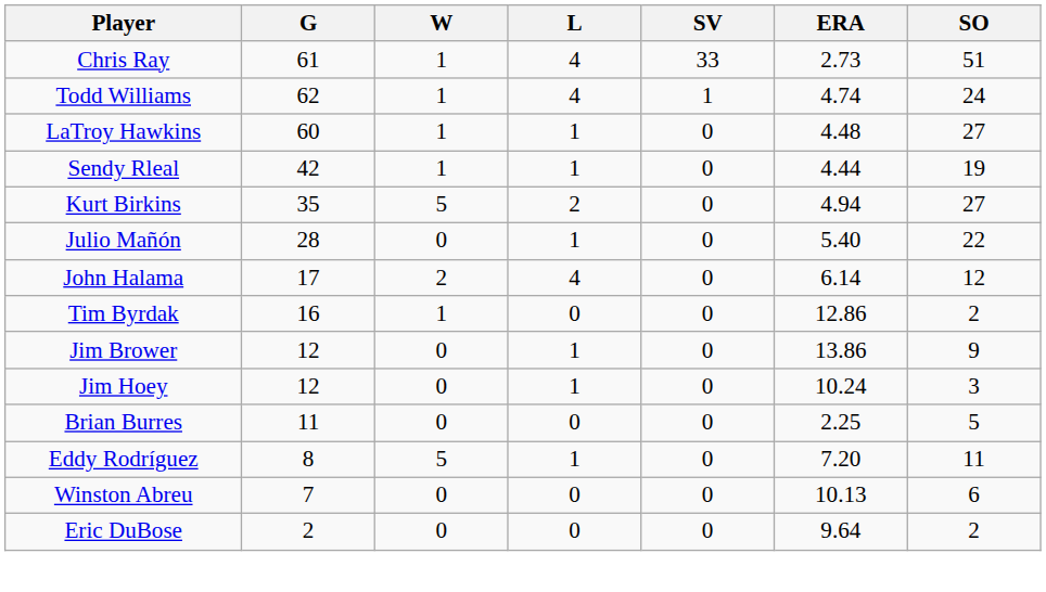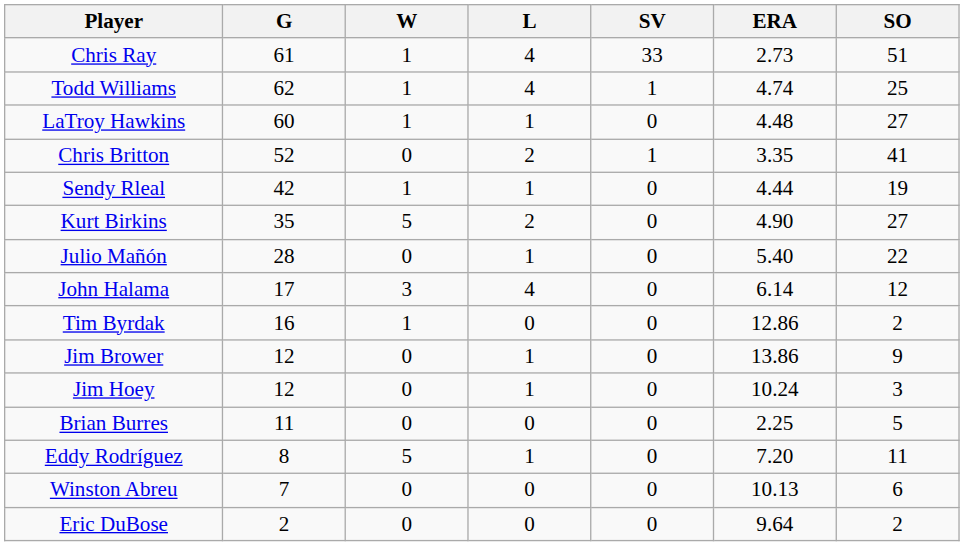Todd Williams | SO: 24 -> 25
+ row: Chris Britton | 52 | 0 | 2 | 1 | 3.35 | 41
Kurt Birkins | ERA: 4.94 -> 4.90
John Halama | W: 2 -> 3
